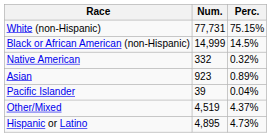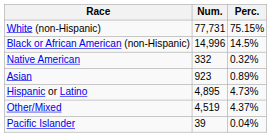Black or African American (non-Hispanic) | Num.: 14,999 -> 14,996
rows swapped: Pacific Islander <-> Hispanic or Latino
